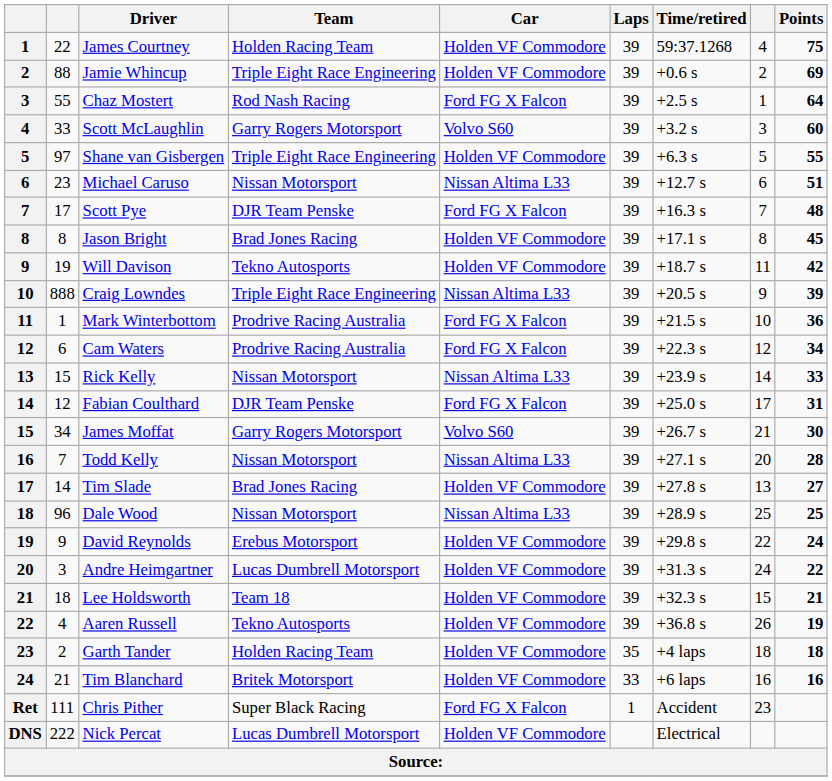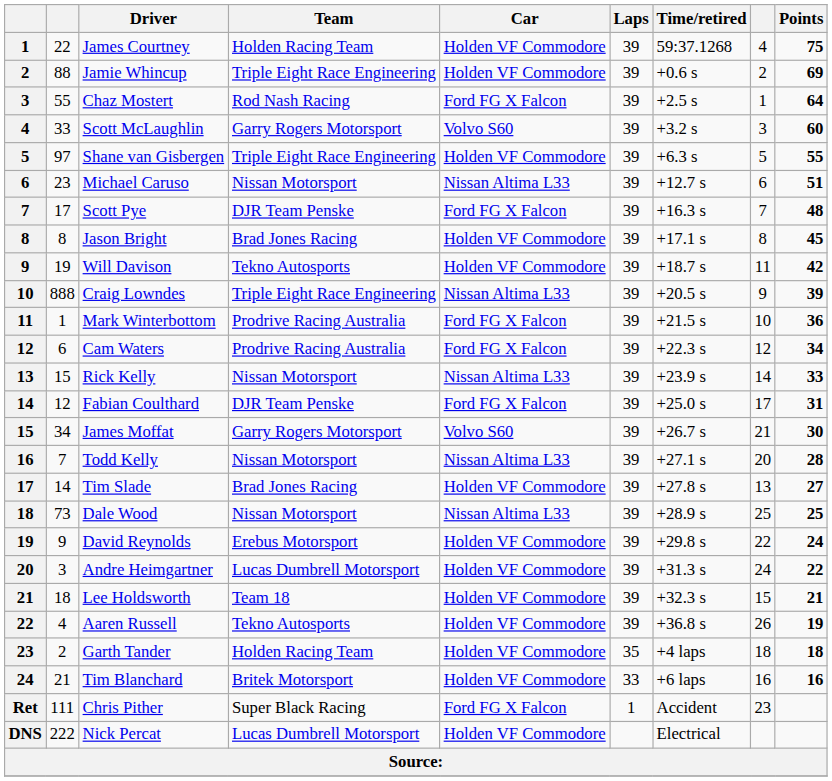Dale Wood | column 2: 96 -> 73
